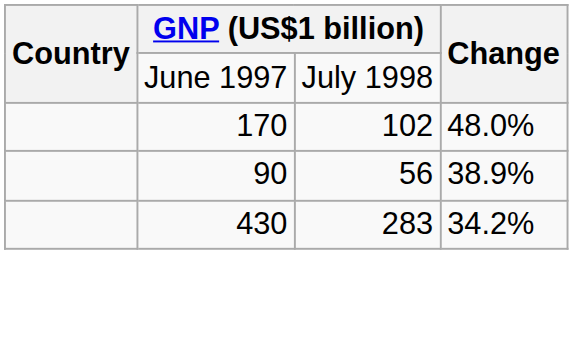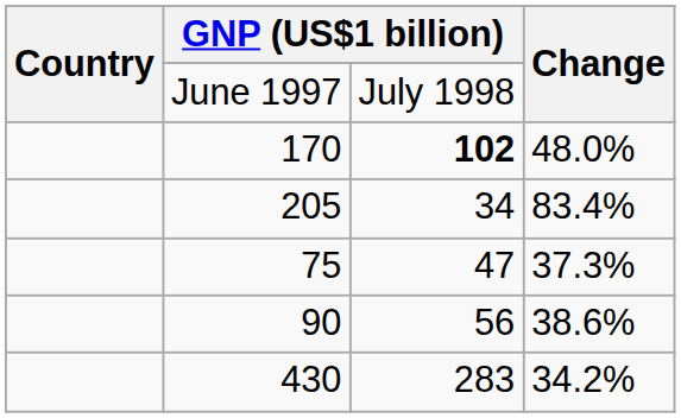170 | column 3: normal -> bold
+ row: 205 | 34 | 83.4%
+ row: 75 | 47 | 37.3%
90 | Change: 38.9% -> 38.6%
